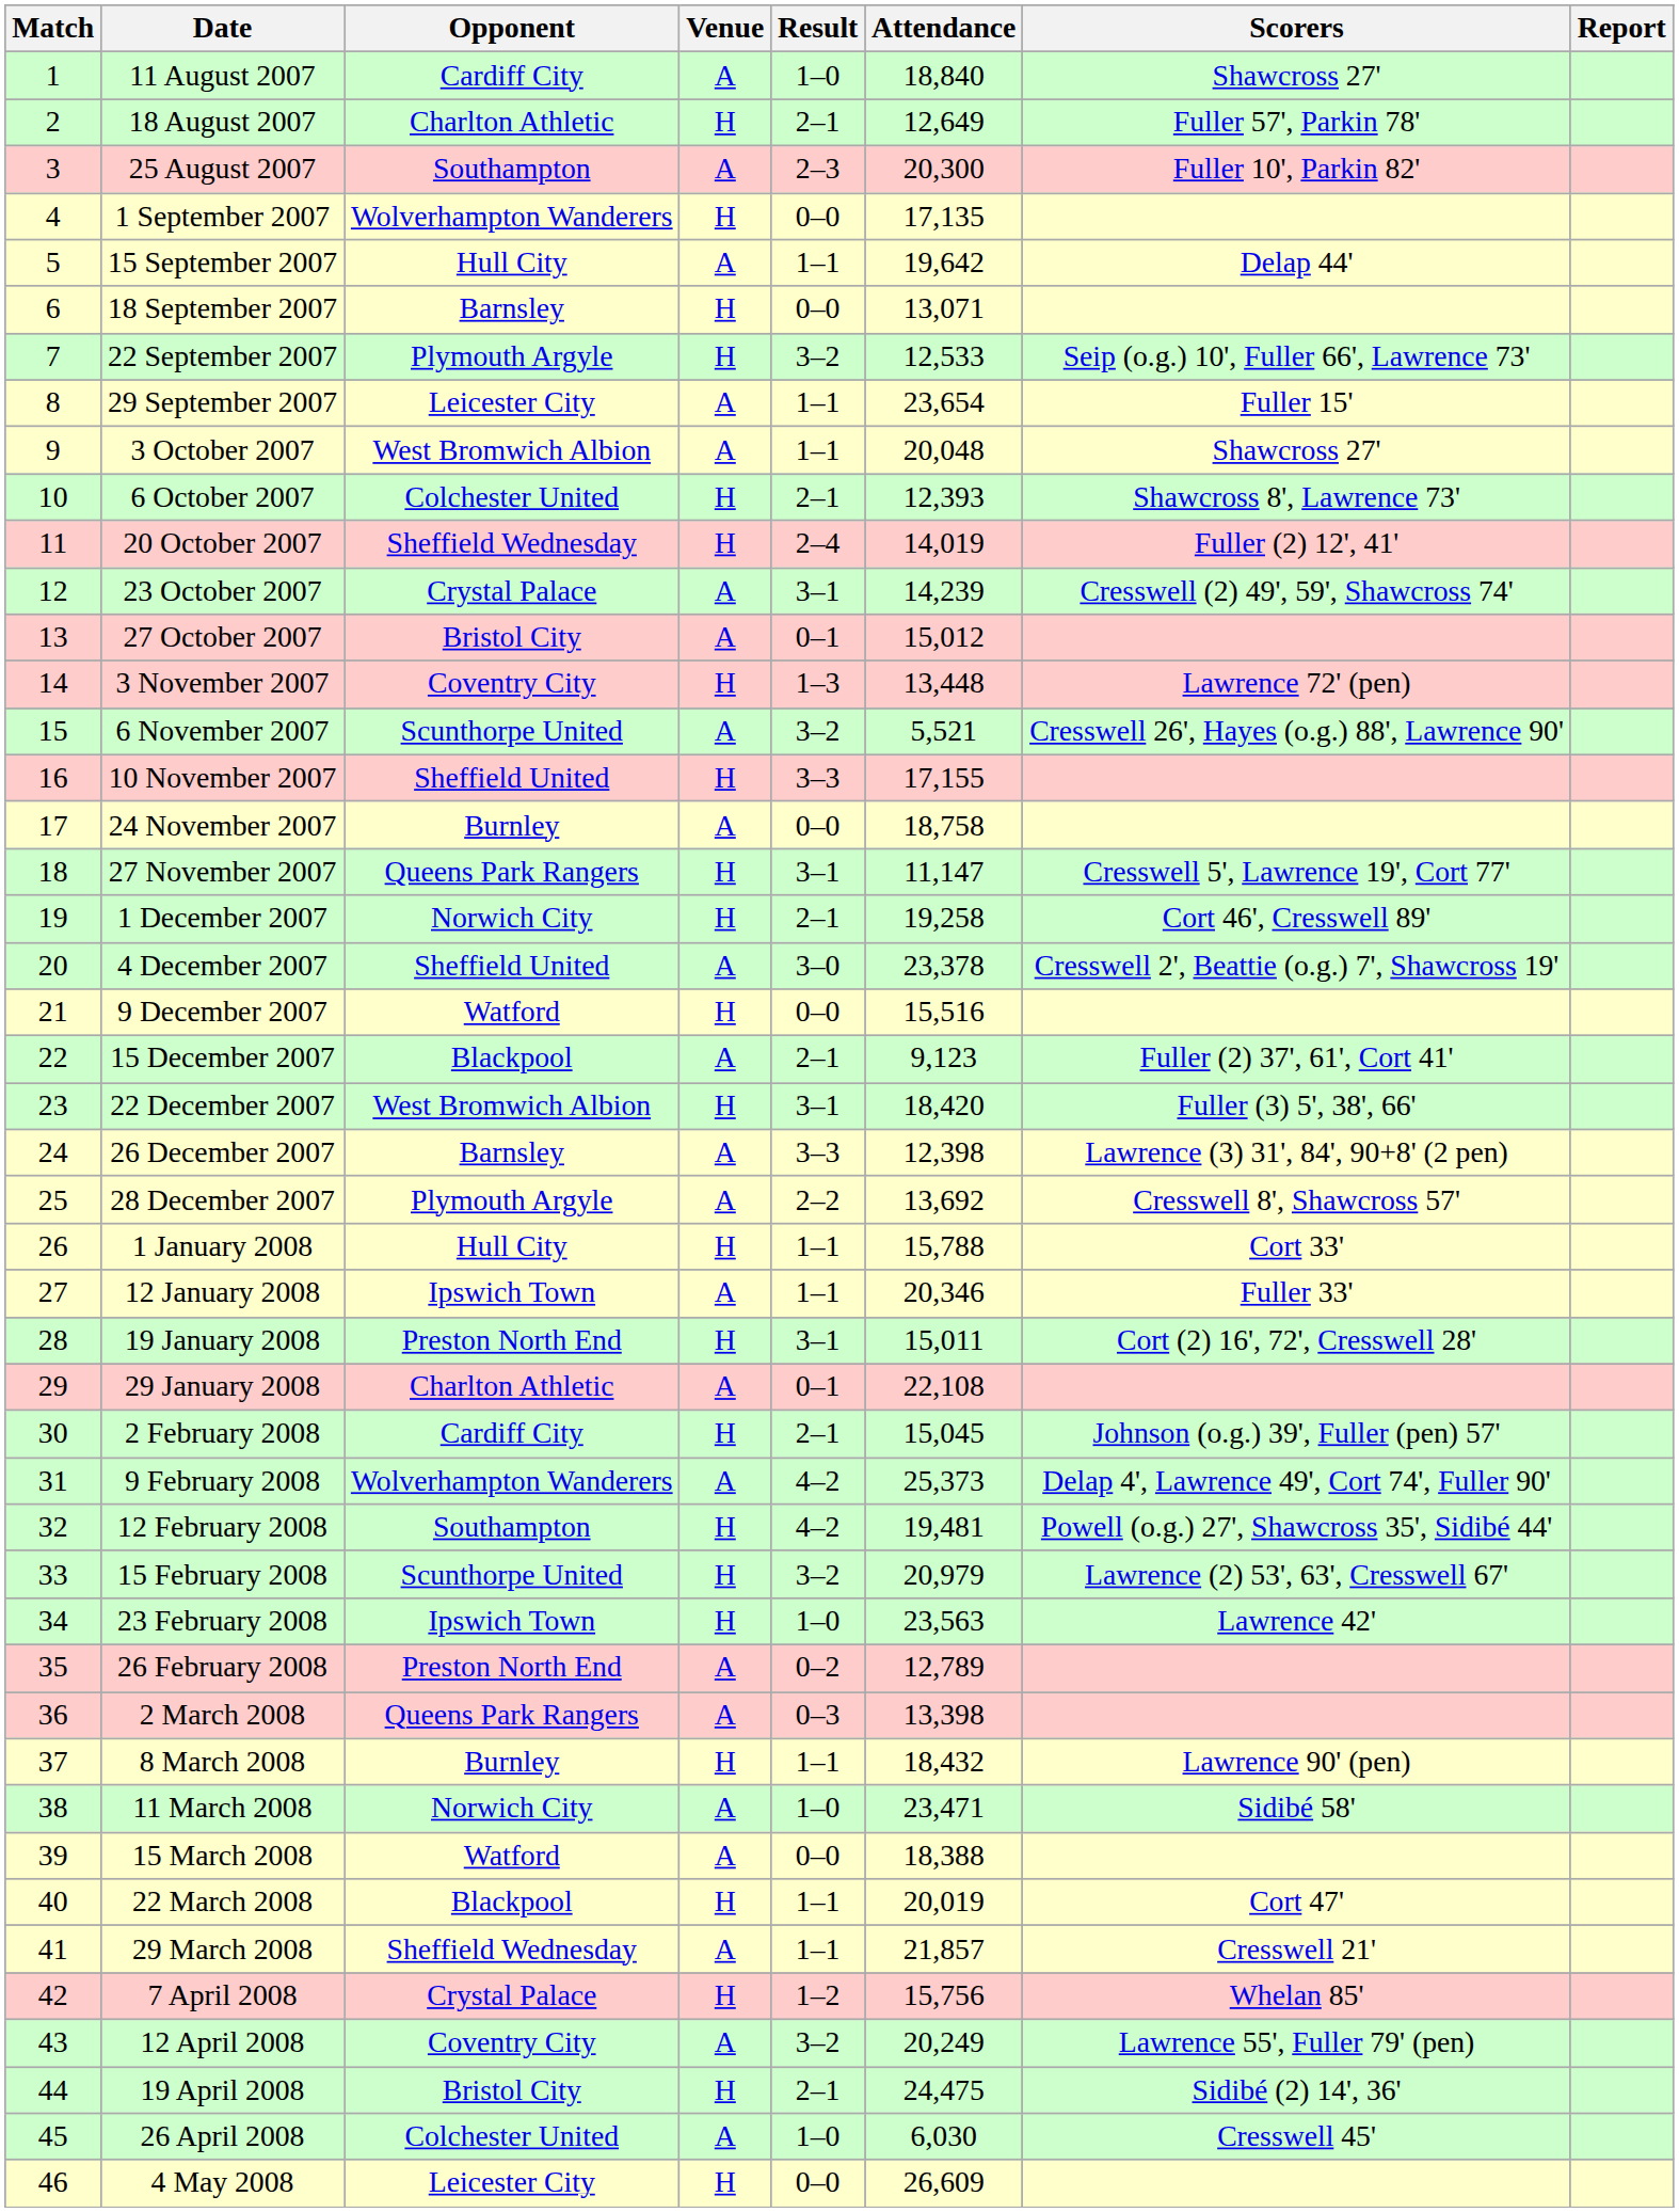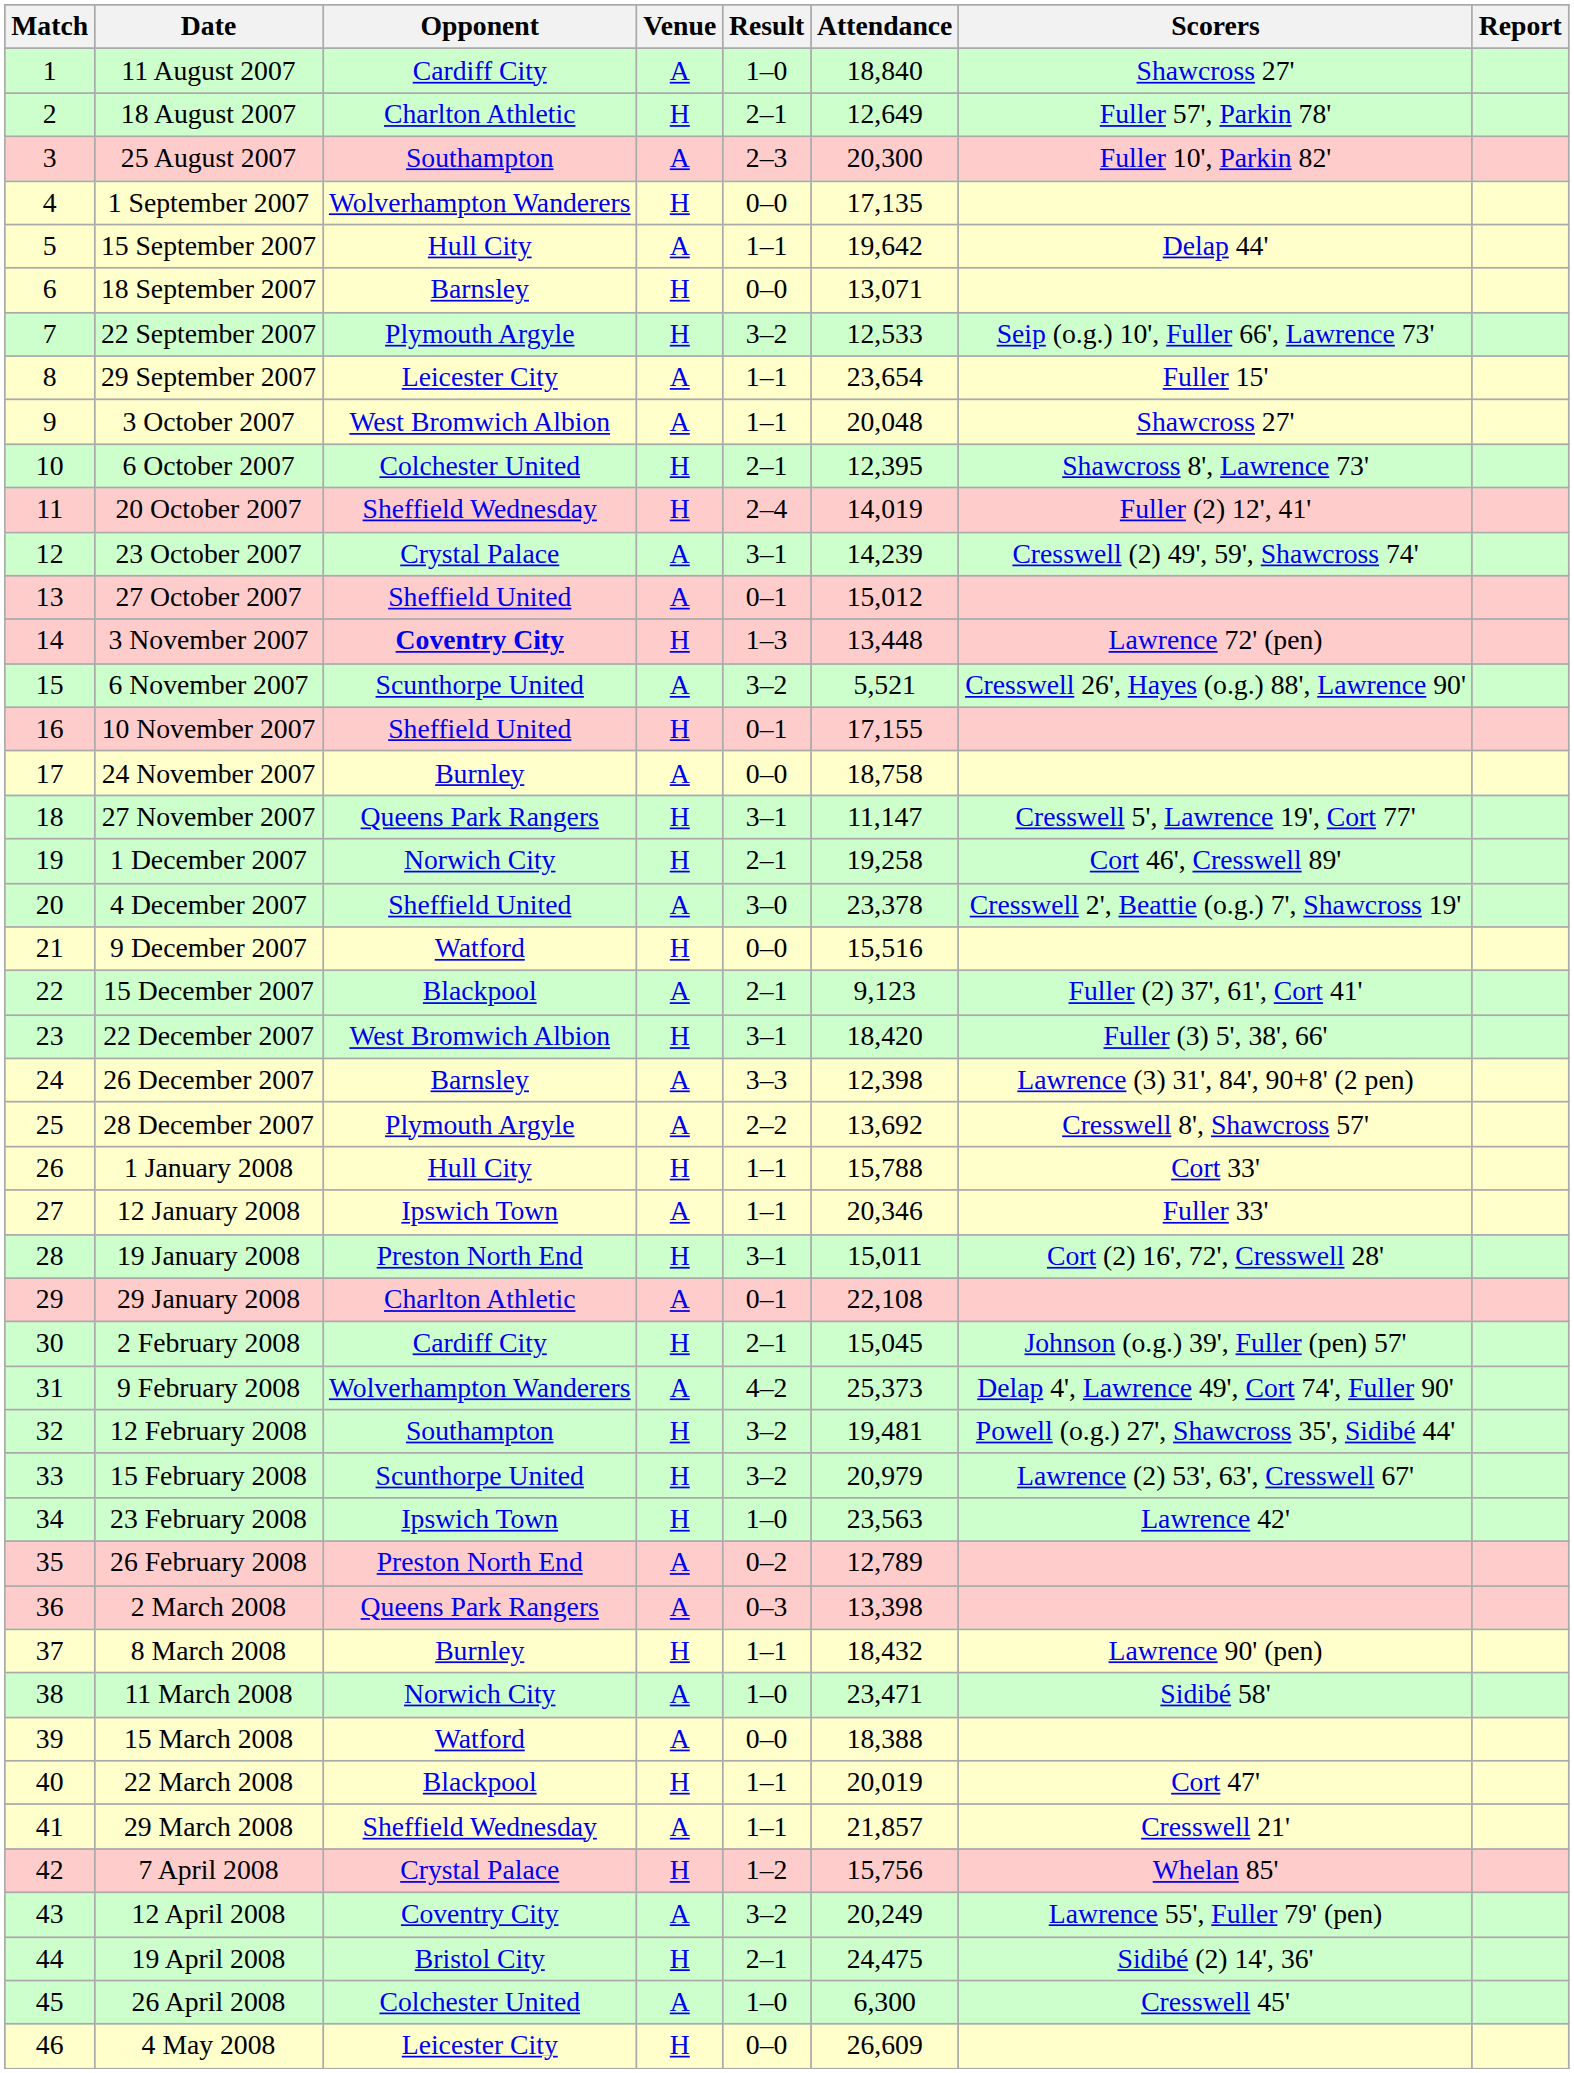6 October 2007 | Attendance: 12,393 -> 12,395
27 October 2007 | Opponent: Bristol City -> Sheffield United
3 November 2007 | Opponent: normal -> bold
10 November 2007 | Result: 3–3 -> 0–1
12 February 2008 | Result: 4–2 -> 3–2
26 April 2008 | Attendance: 6,030 -> 6,300
